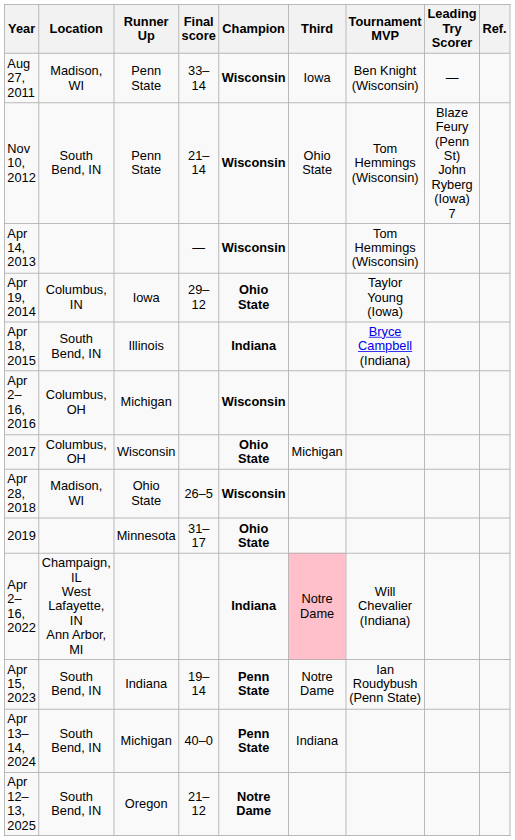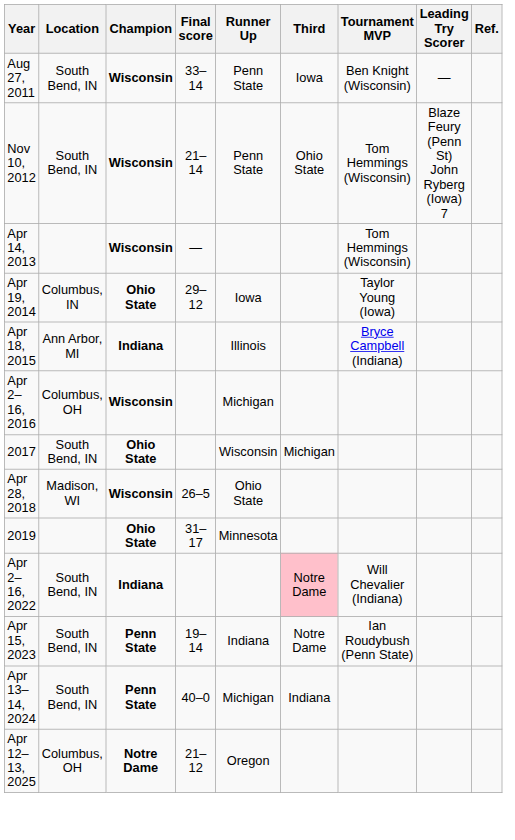columns swapped: Champion <-> Runner Up
Aug 27, 2011 | Location: Madison, WI -> South Bend, IN
Apr 18, 2015 | Location: South Bend, IN -> Ann Arbor, MI
2017 | Location: Columbus, OH -> South Bend, IN
Apr 2–16, 2022 | Location: Champaign, IL West Lafayette, IN Ann Arbor, MI -> South Bend, IN
Apr 12–13, 2025 | Location: South Bend, IN -> Columbus, OH
